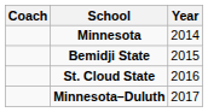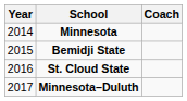columns swapped: Year <-> Coach
